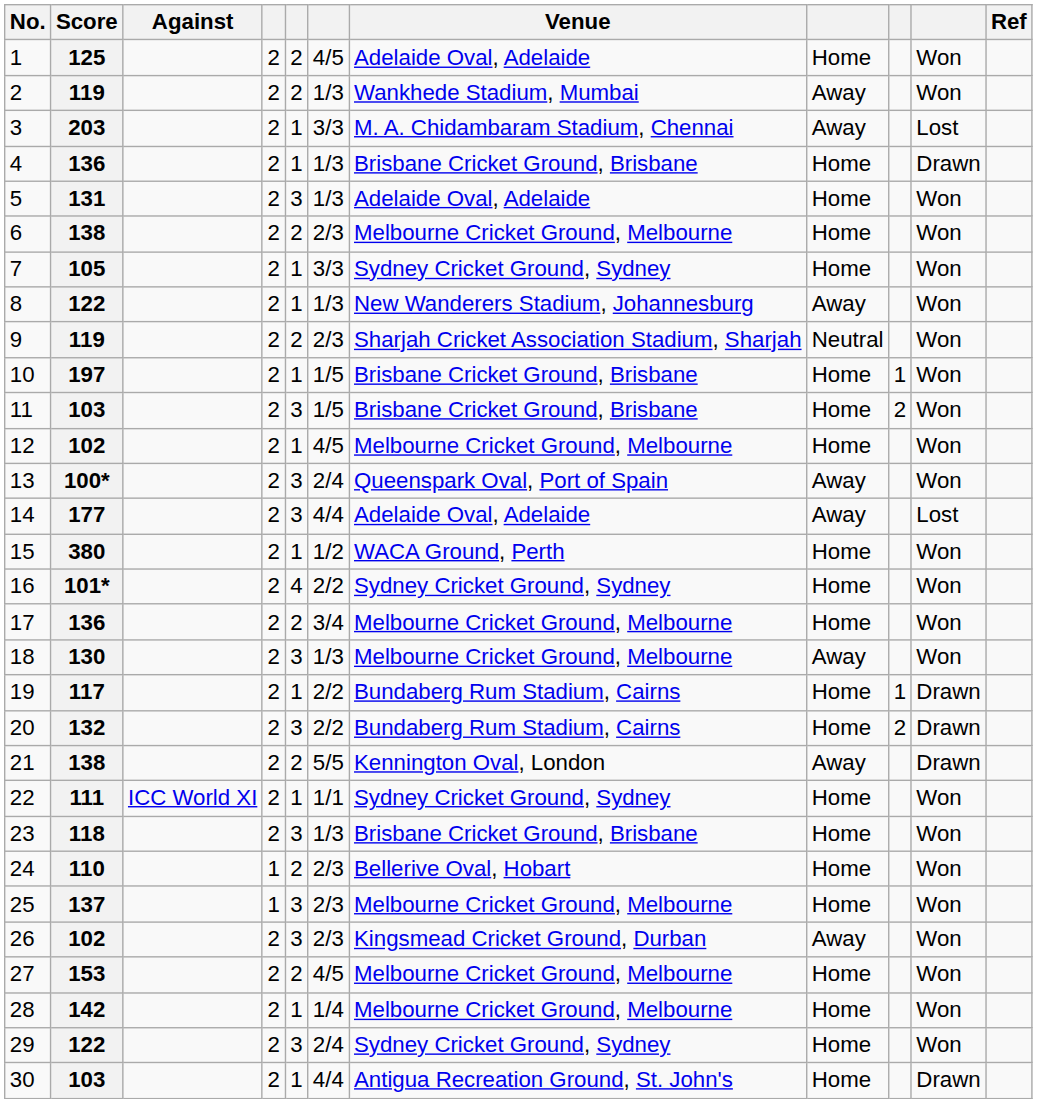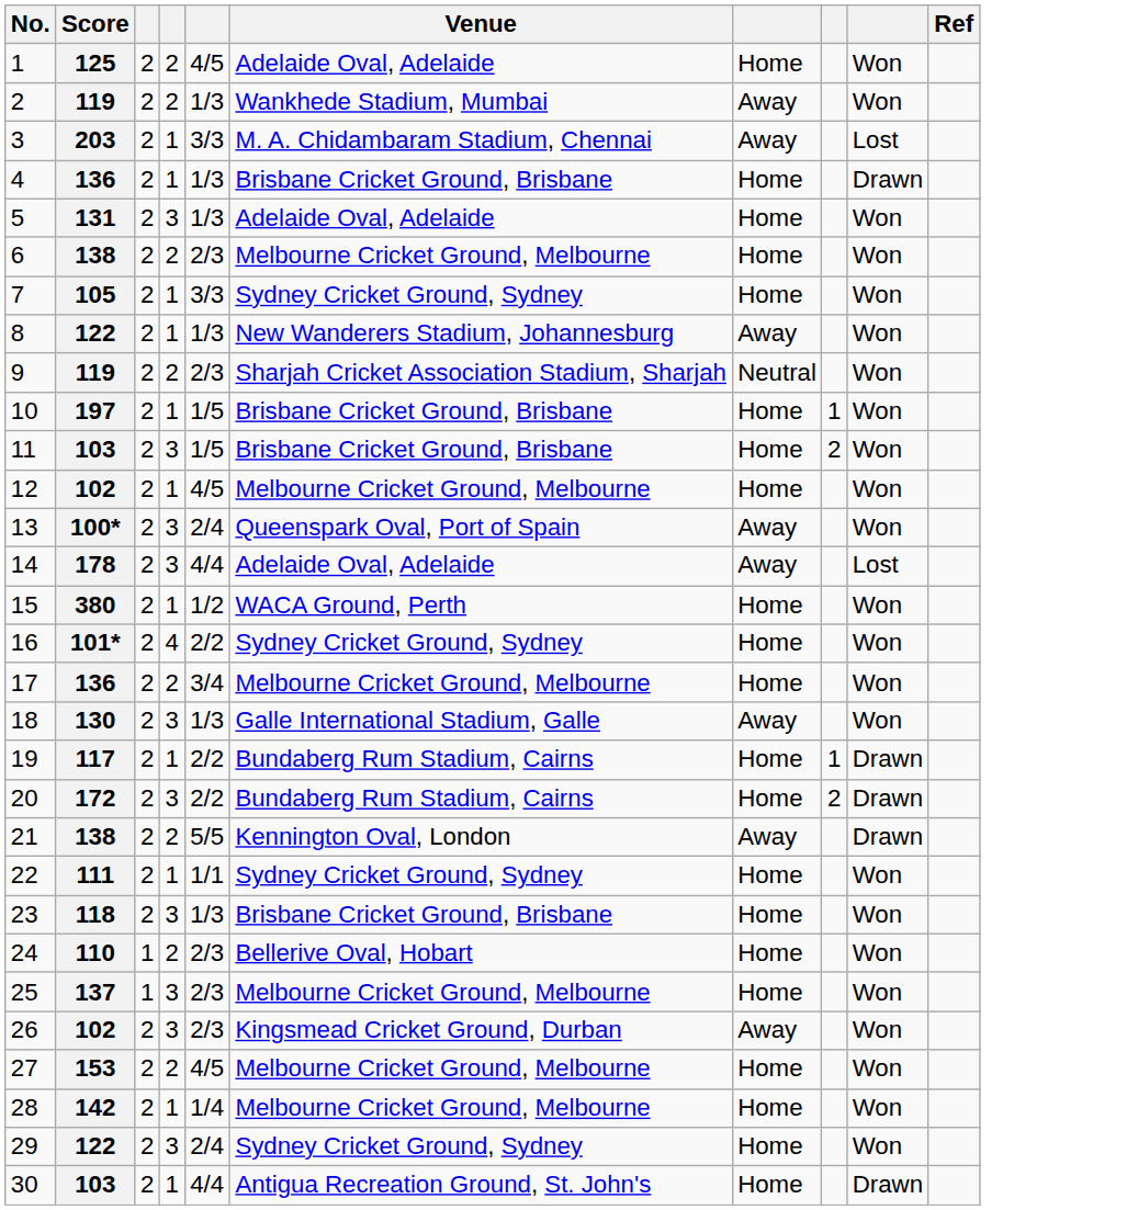- column: Against | ICC World XI
14 | Score: 177 -> 178
18 | Venue: Melbourne Cricket Ground, Melbourne -> Galle International Stadium, Galle
20 | Score: 132 -> 172
